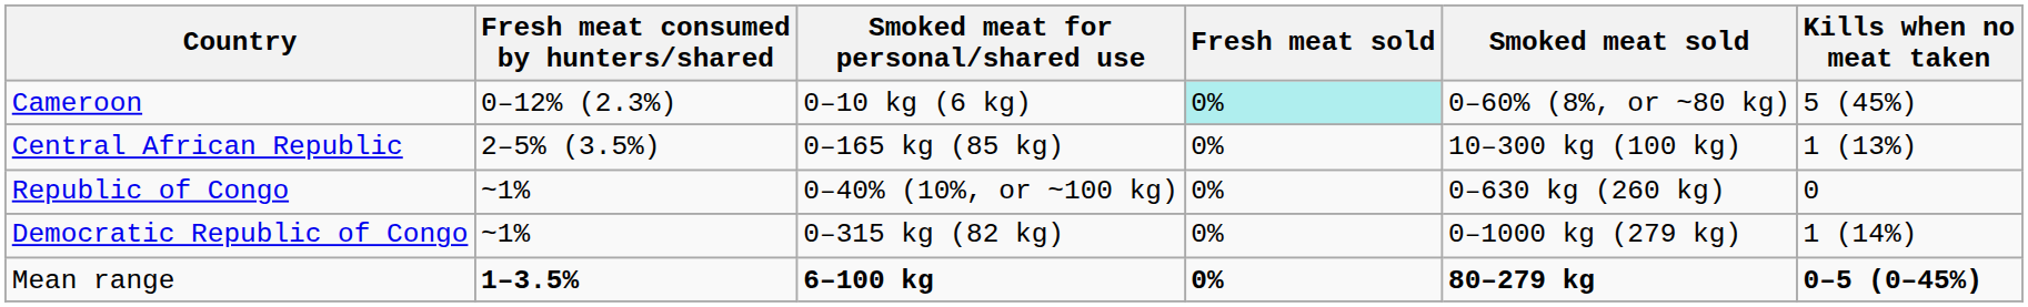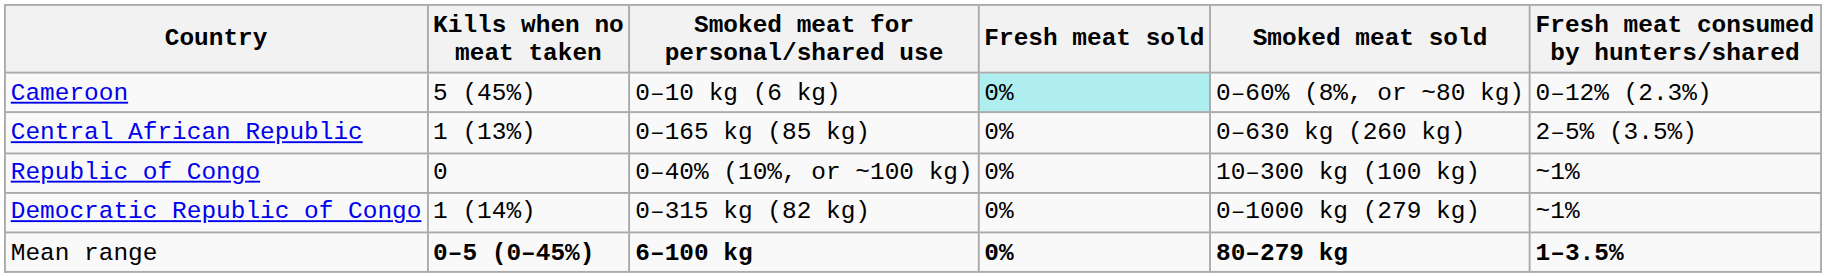columns swapped: Fresh meat consumed by hunters/shared <-> Kills when no meat taken
Central African Republic | Smoked meat sold: 10–300 kg (100 kg) -> 0–630 kg (260 kg)
Republic of Congo | Smoked meat sold: 0–630 kg (260 kg) -> 10–300 kg (100 kg)
